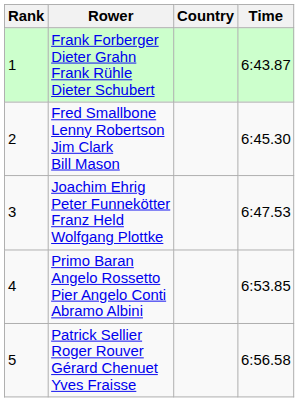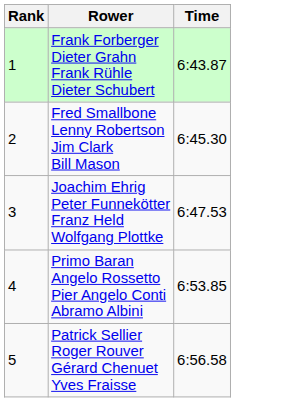- column: Country
